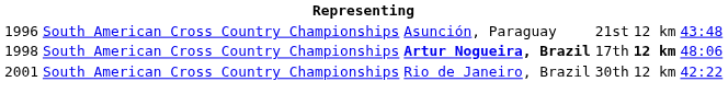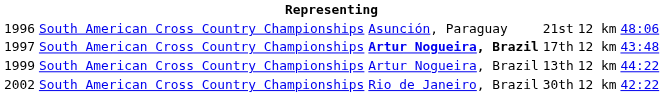21st | column 6: 43:48 -> 48:06
17th | column 1: 1998 -> 1997
17th | column 5: bold -> normal
17th | column 6: 48:06 -> 43:48
+ row: 1999 | South American Cross Country Championships | Artur Nogueira, Brazil | 13th | 12 km | 44:22
30th | column 1: 2001 -> 2002
